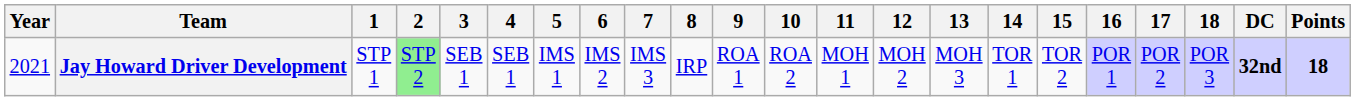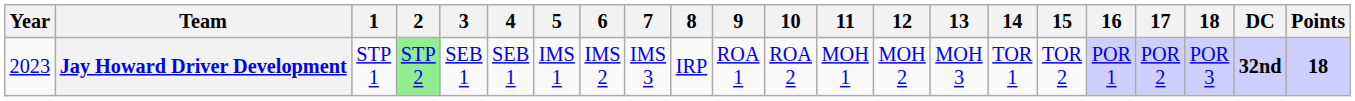Jay Howard Driver Development | Year: 2021 -> 2023
